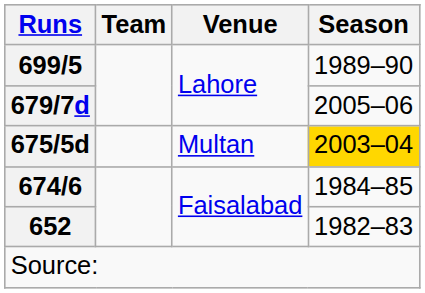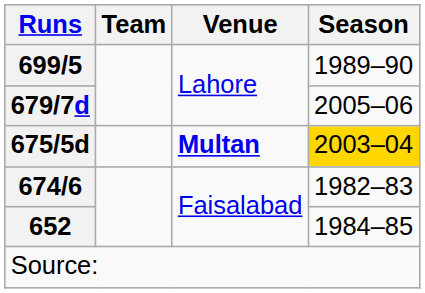675/5d | Venue: normal -> bold
674/6 | Season: 1984–85 -> 1982–83
652 | Season: 1982–83 -> 1984–85
